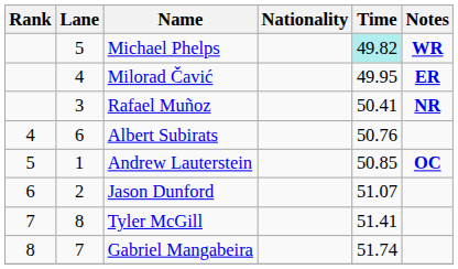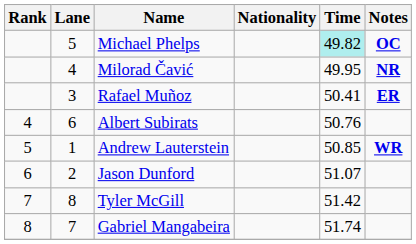Michael Phelps | Notes: WR -> OC
Milorad Čavić | Notes: ER -> NR
Rafael Muñoz | Notes: NR -> ER
Andrew Lauterstein | Notes: OC -> WR
Tyler McGill | Time: 51.41 -> 51.42
